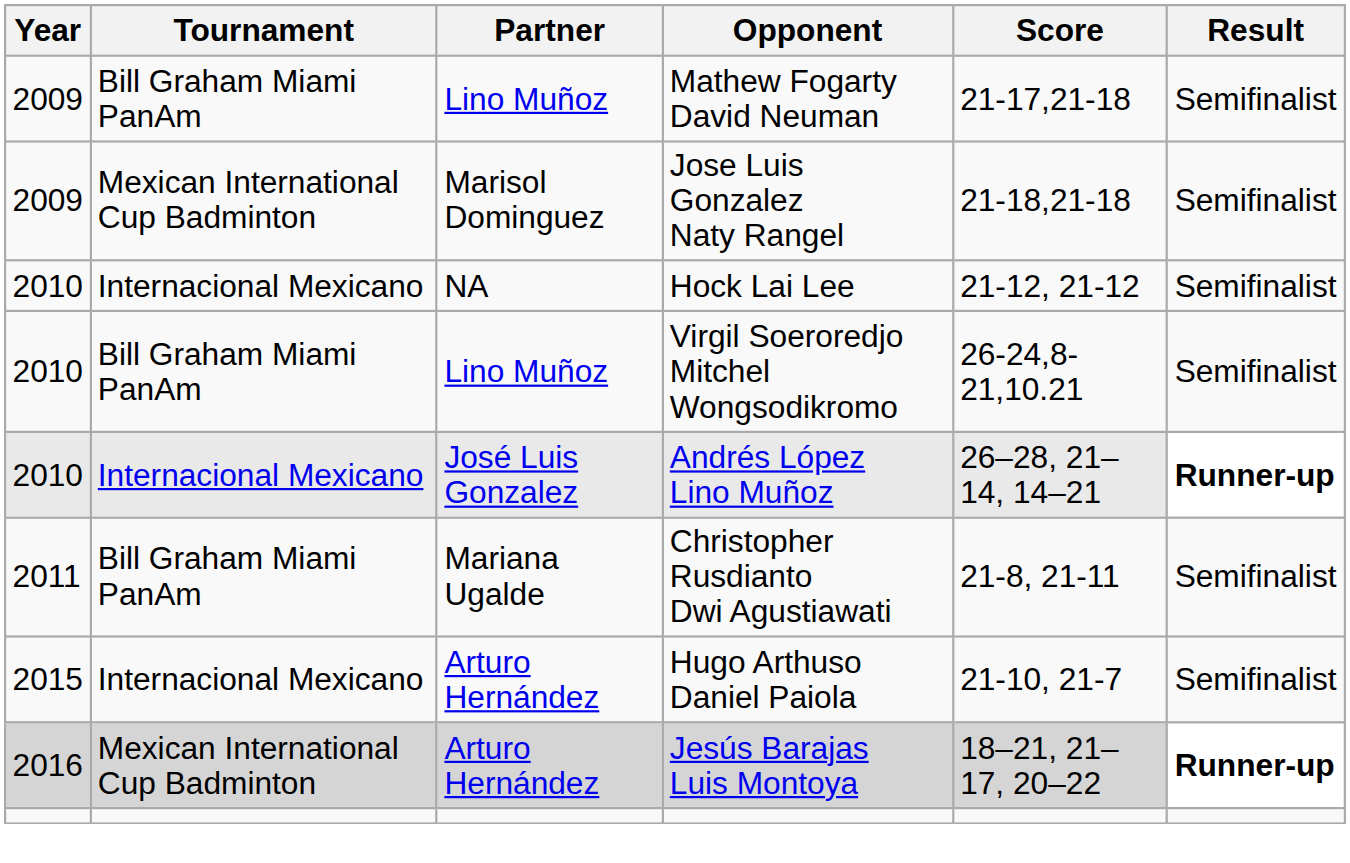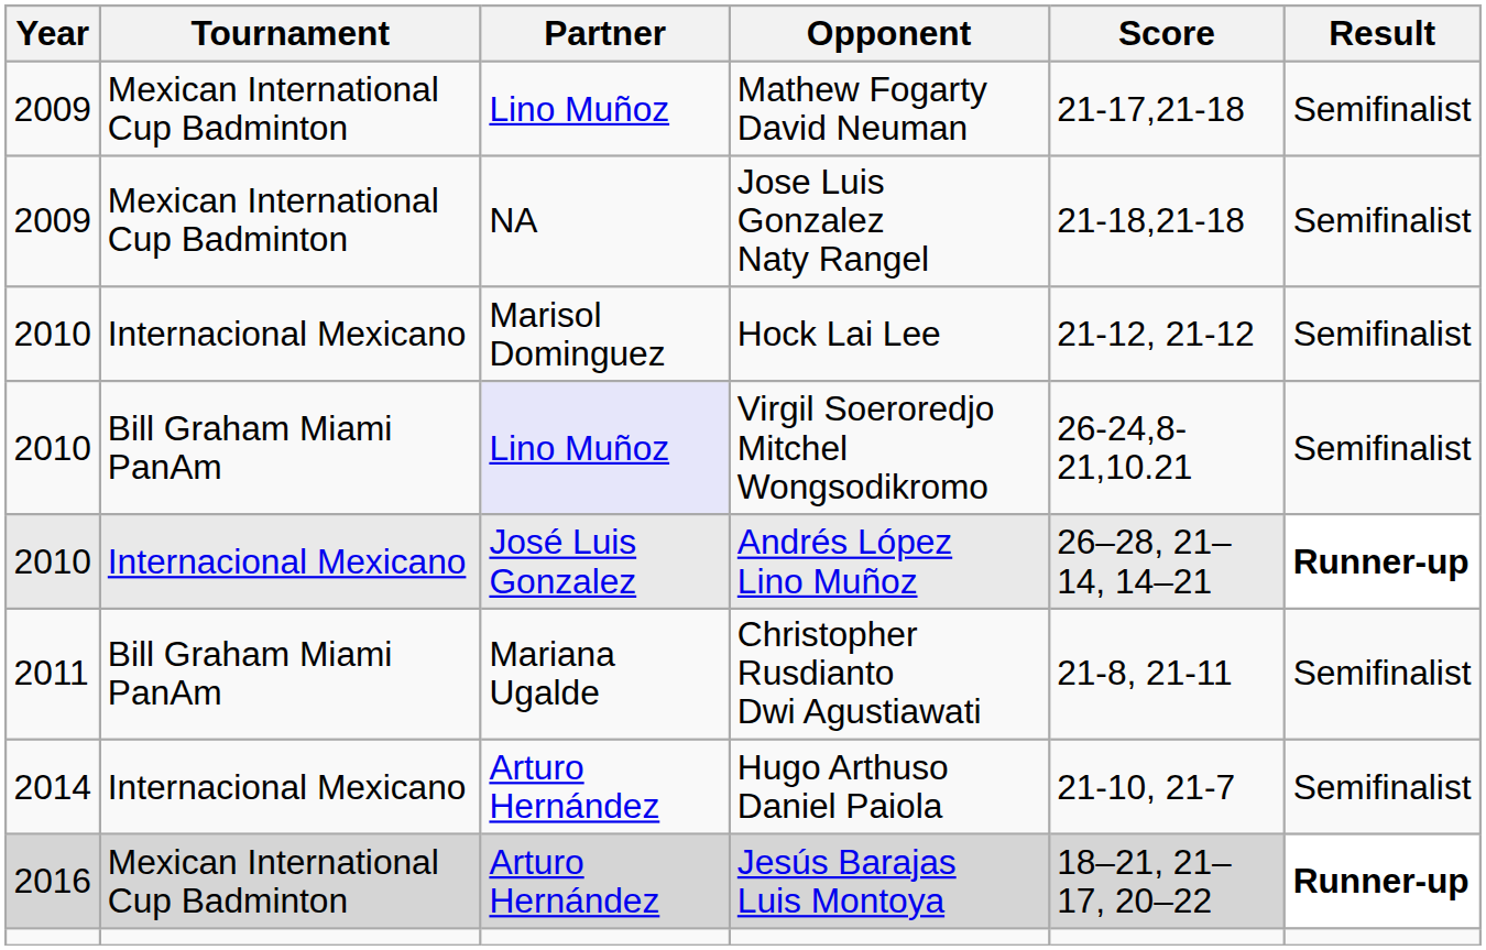Mathew Fogarty David Neuman | Tournament: Bill Graham Miami PanAm -> Mexican International Cup Badminton
Jose Luis Gonzalez Naty Rangel | Partner: Marisol Dominguez -> NA
Hock Lai Lee | Partner: NA -> Marisol Dominguez
Virgil Soeroredjo Mitchel Wongsodikromo | Partner: no background -> lavender background
Hugo Arthuso Daniel Paiola | Year: 2015 -> 2014
